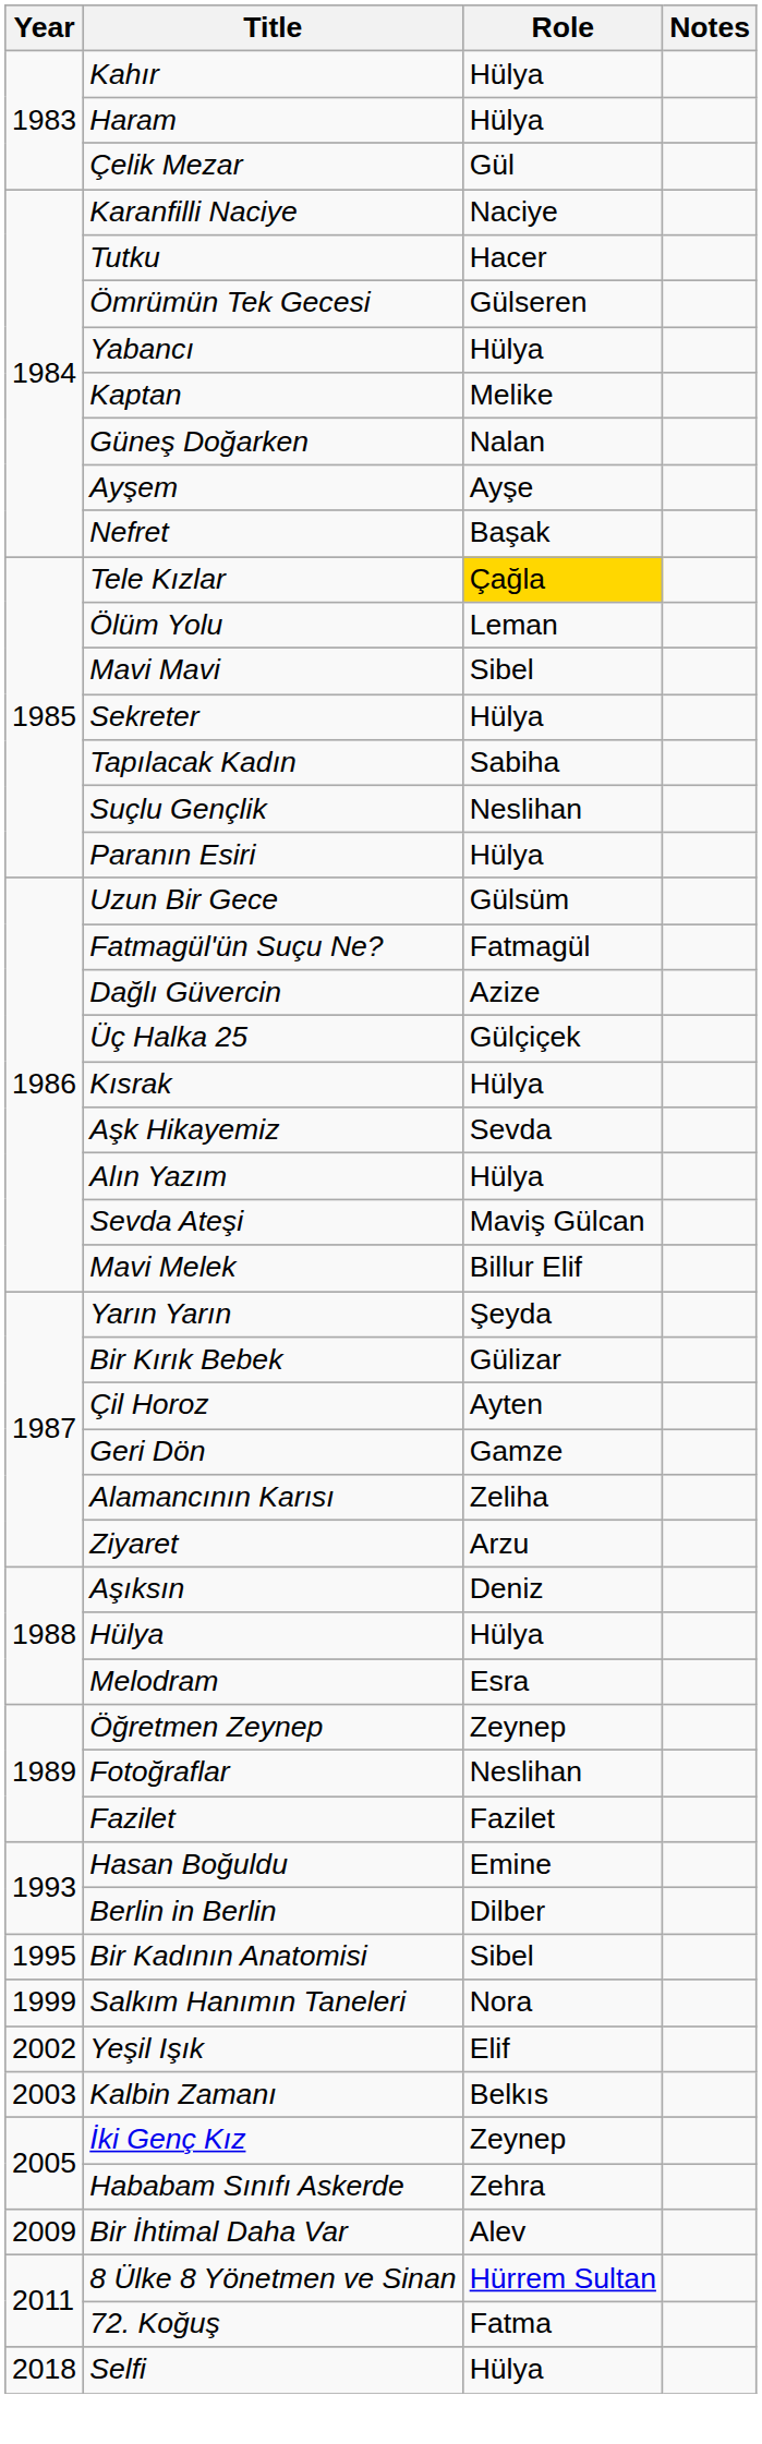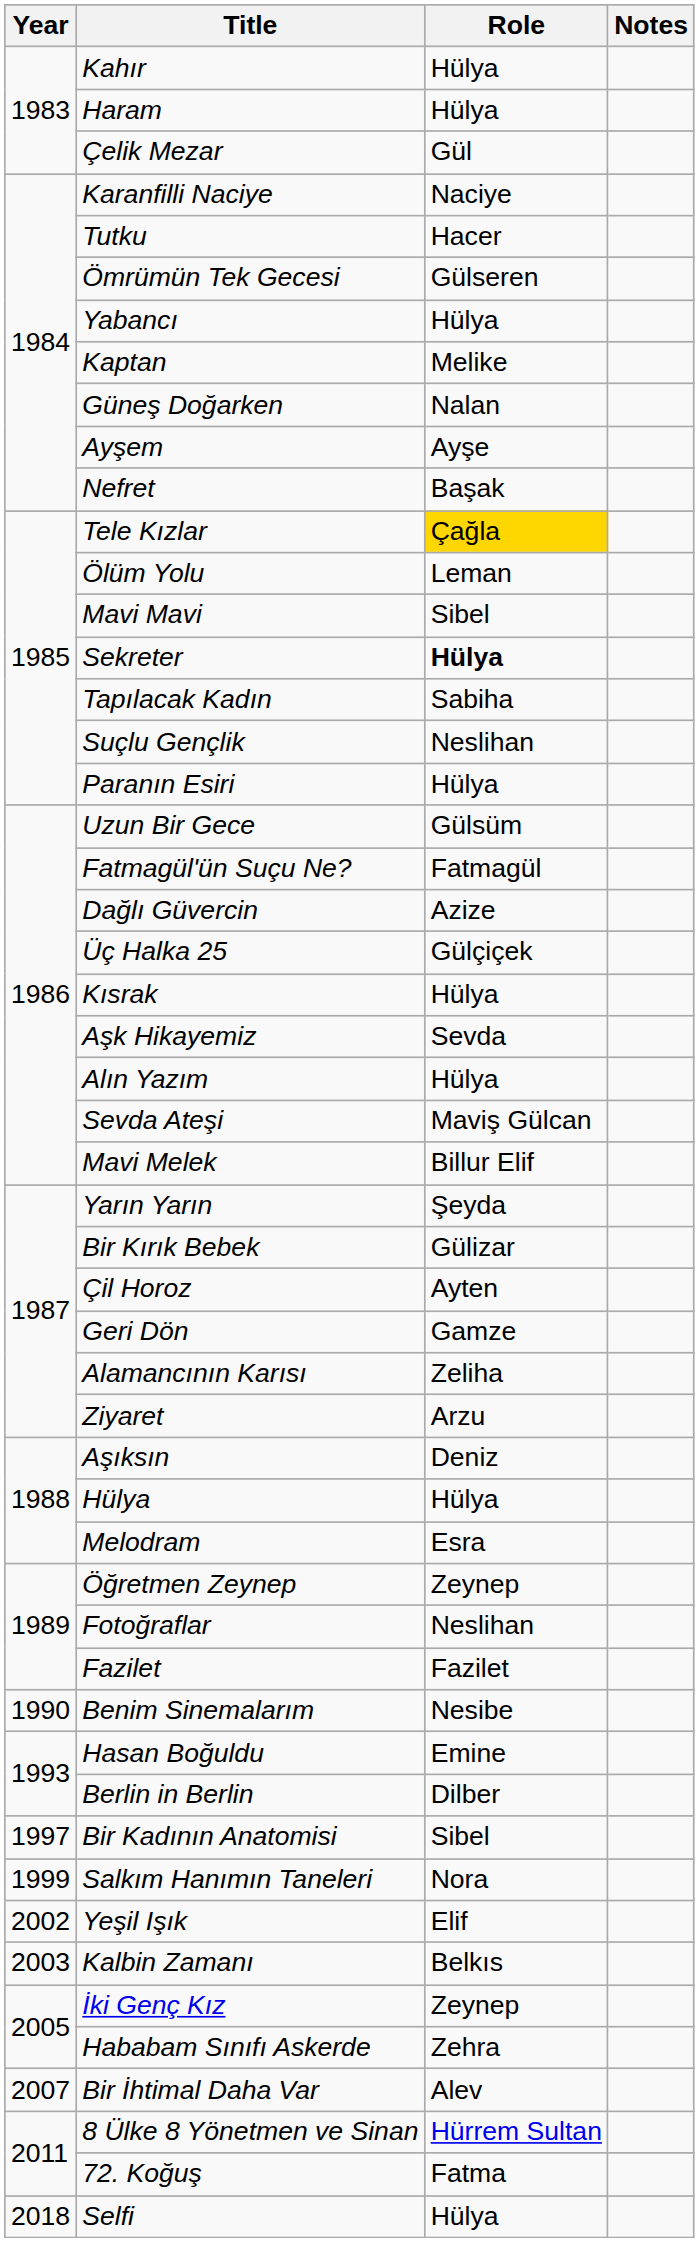Sekreter | Role: normal -> bold
+ row: 1990 | Benim Sinemalarım | Nesibe
Bir Kadının Anatomisi | Year: 1995 -> 1997
Bir İhtimal Daha Var | Year: 2009 -> 2007
